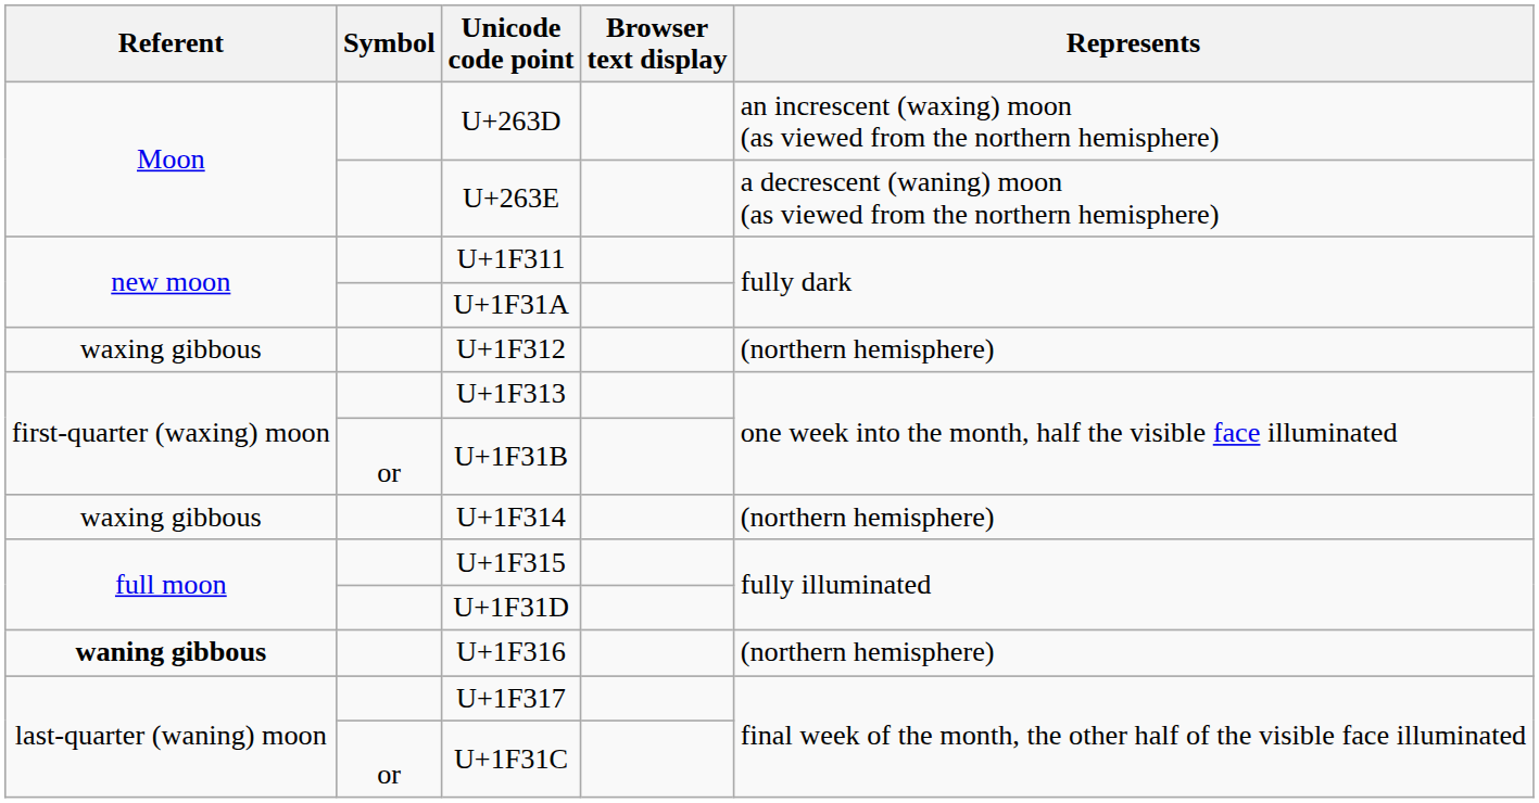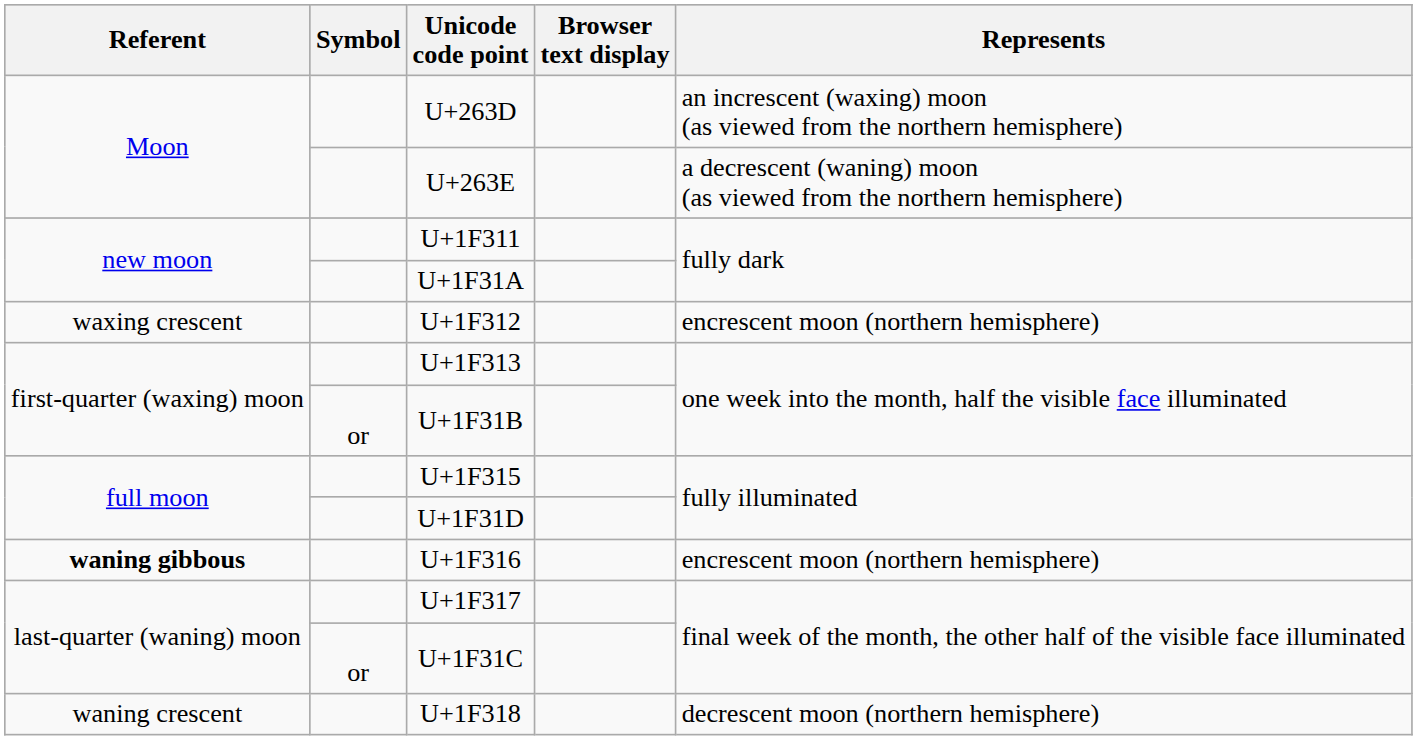U+1F312 | Referent: waxing gibbous -> waxing crescent
U+1F312 | Represents: (northern hemisphere) -> encrescent moon (northern hemisphere)
- row: waxing gibbous | U+1F314 | (northern hemisphere)
U+1F316 | Represents: (northern hemisphere) -> encrescent moon (northern hemisphere)
+ row: waning crescent | U+1F318 | decrescent moon (northern hemisphere)
